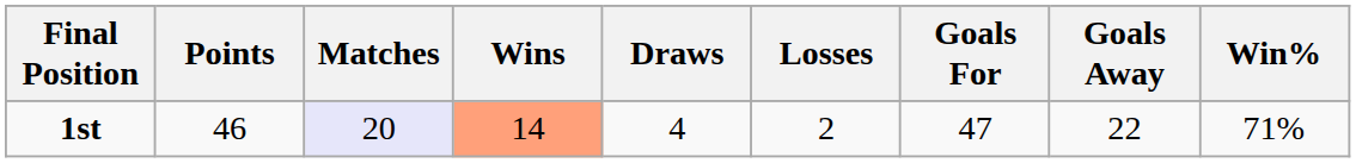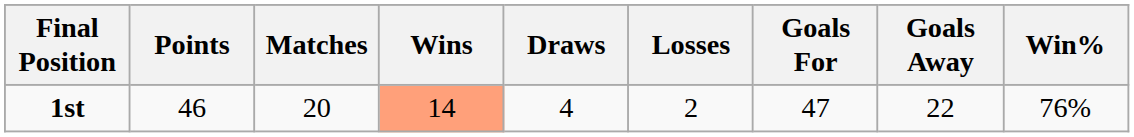1st | Matches: lavender background -> no background
1st | Win%: 71% -> 76%
